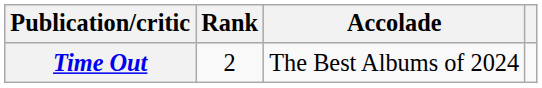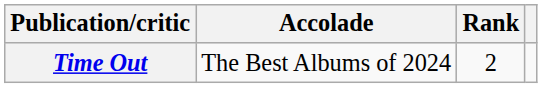columns swapped: Accolade <-> Rank
